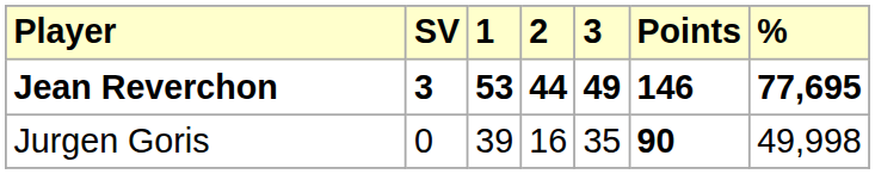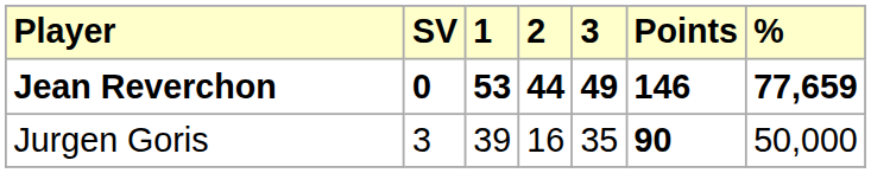Jean Reverchon | SV: 3 -> 0
Jean Reverchon | %: 77,695 -> 77,659
Jurgen Goris | SV: 0 -> 3
Jurgen Goris | %: 49,998 -> 50,000
